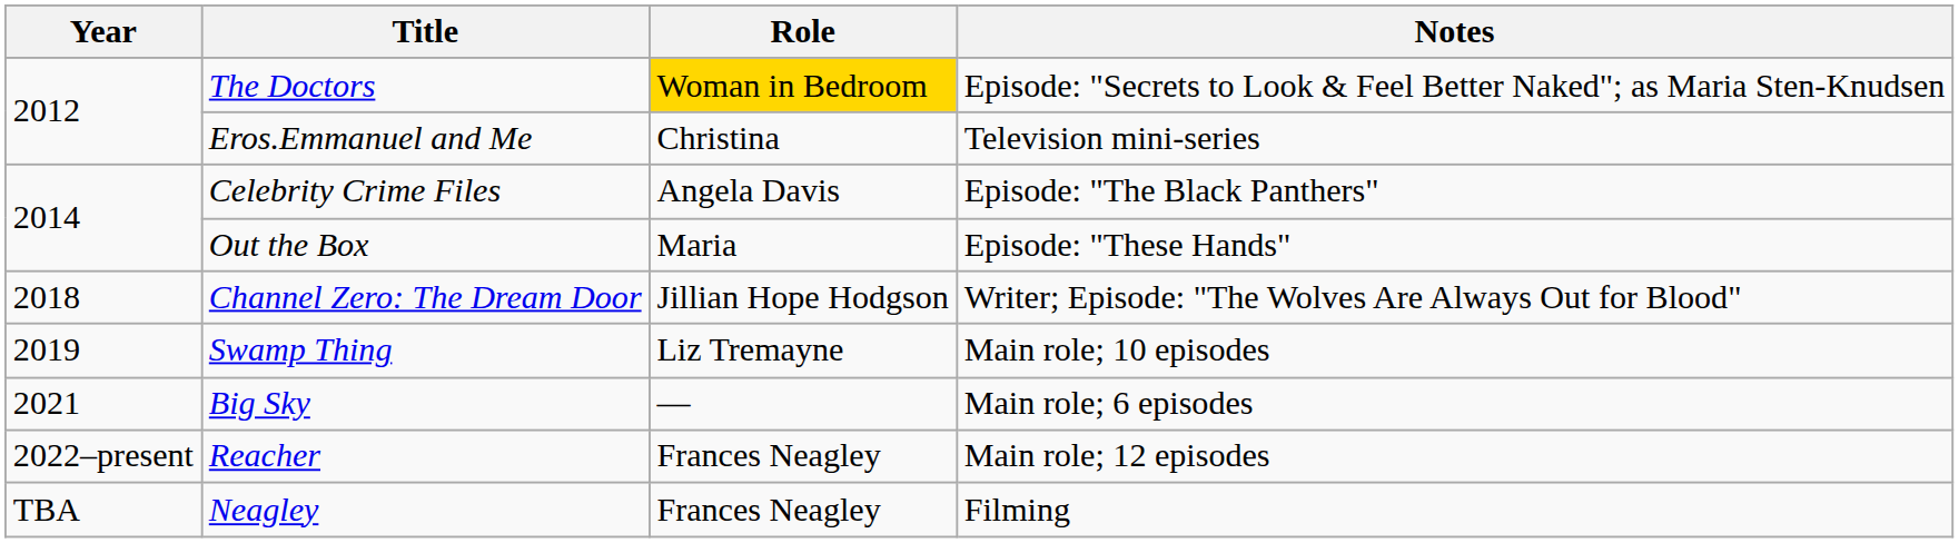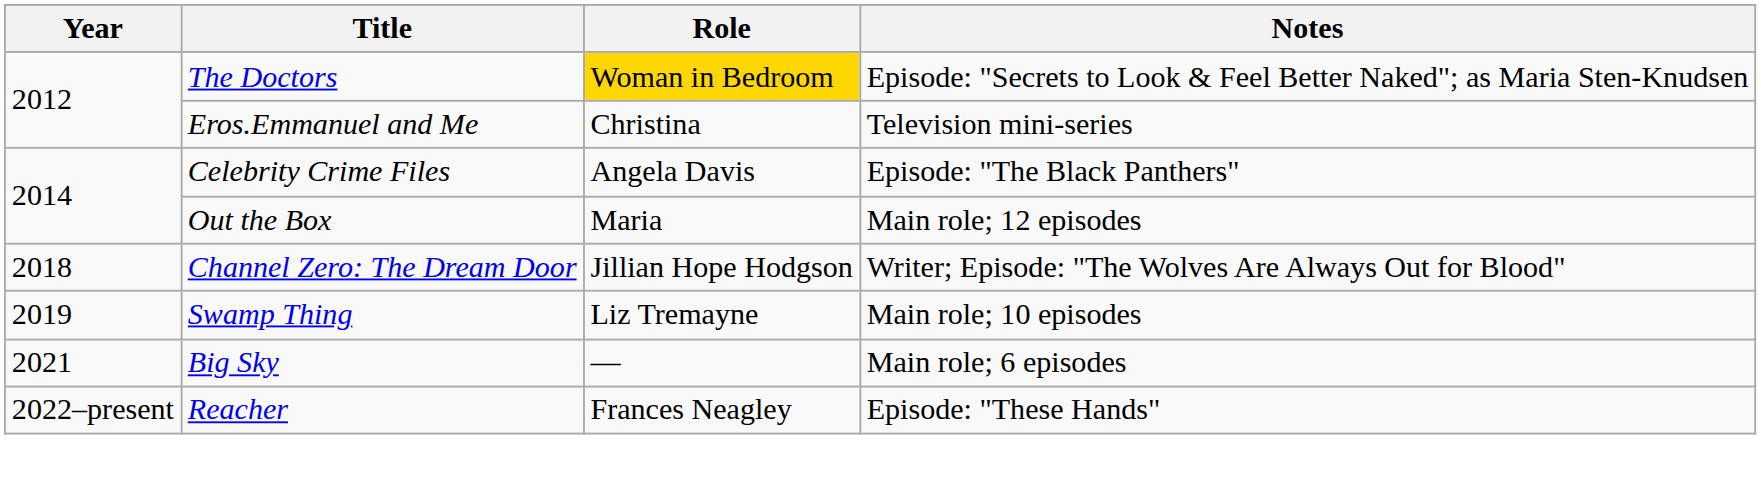Out the Box | Notes: Episode: "These Hands" -> Main role; 12 episodes
Reacher | Notes: Main role; 12 episodes -> Episode: "These Hands"
- row: TBA | Neagley | Frances Neagley | Filming
